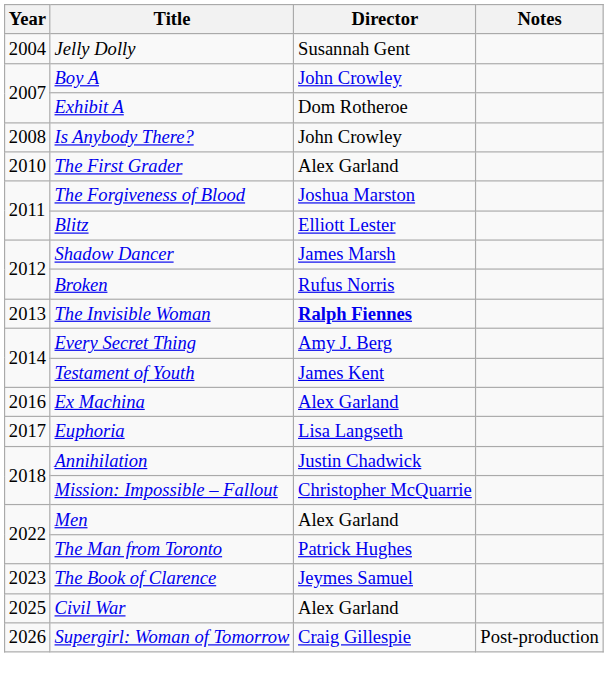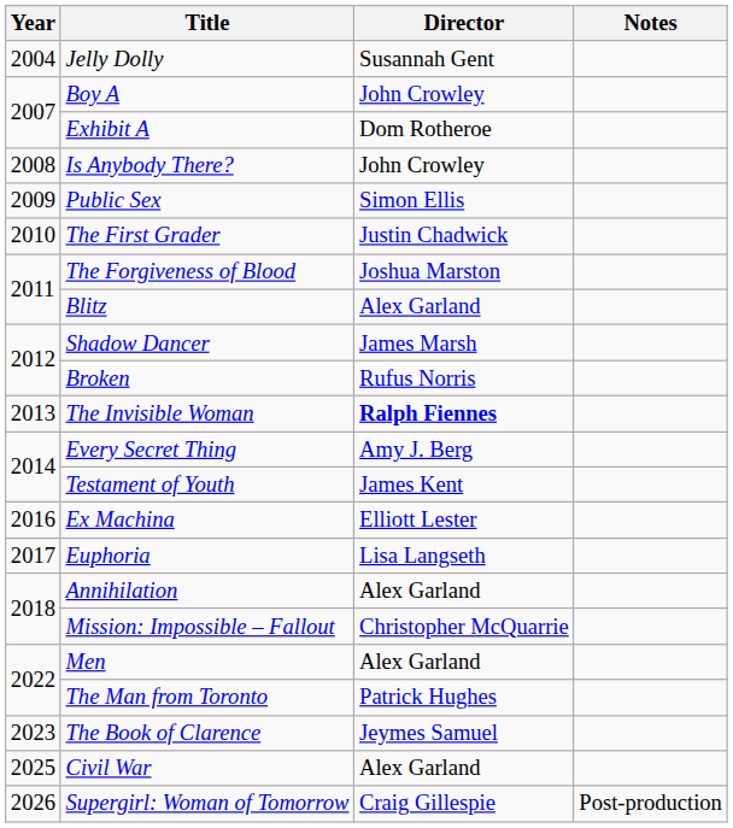+ row: 2009 | Public Sex | Simon Ellis
The First Grader | Director: Alex Garland -> Justin Chadwick
Blitz | Director: Elliott Lester -> Alex Garland
Ex Machina | Director: Alex Garland -> Elliott Lester
Annihilation | Director: Justin Chadwick -> Alex Garland
